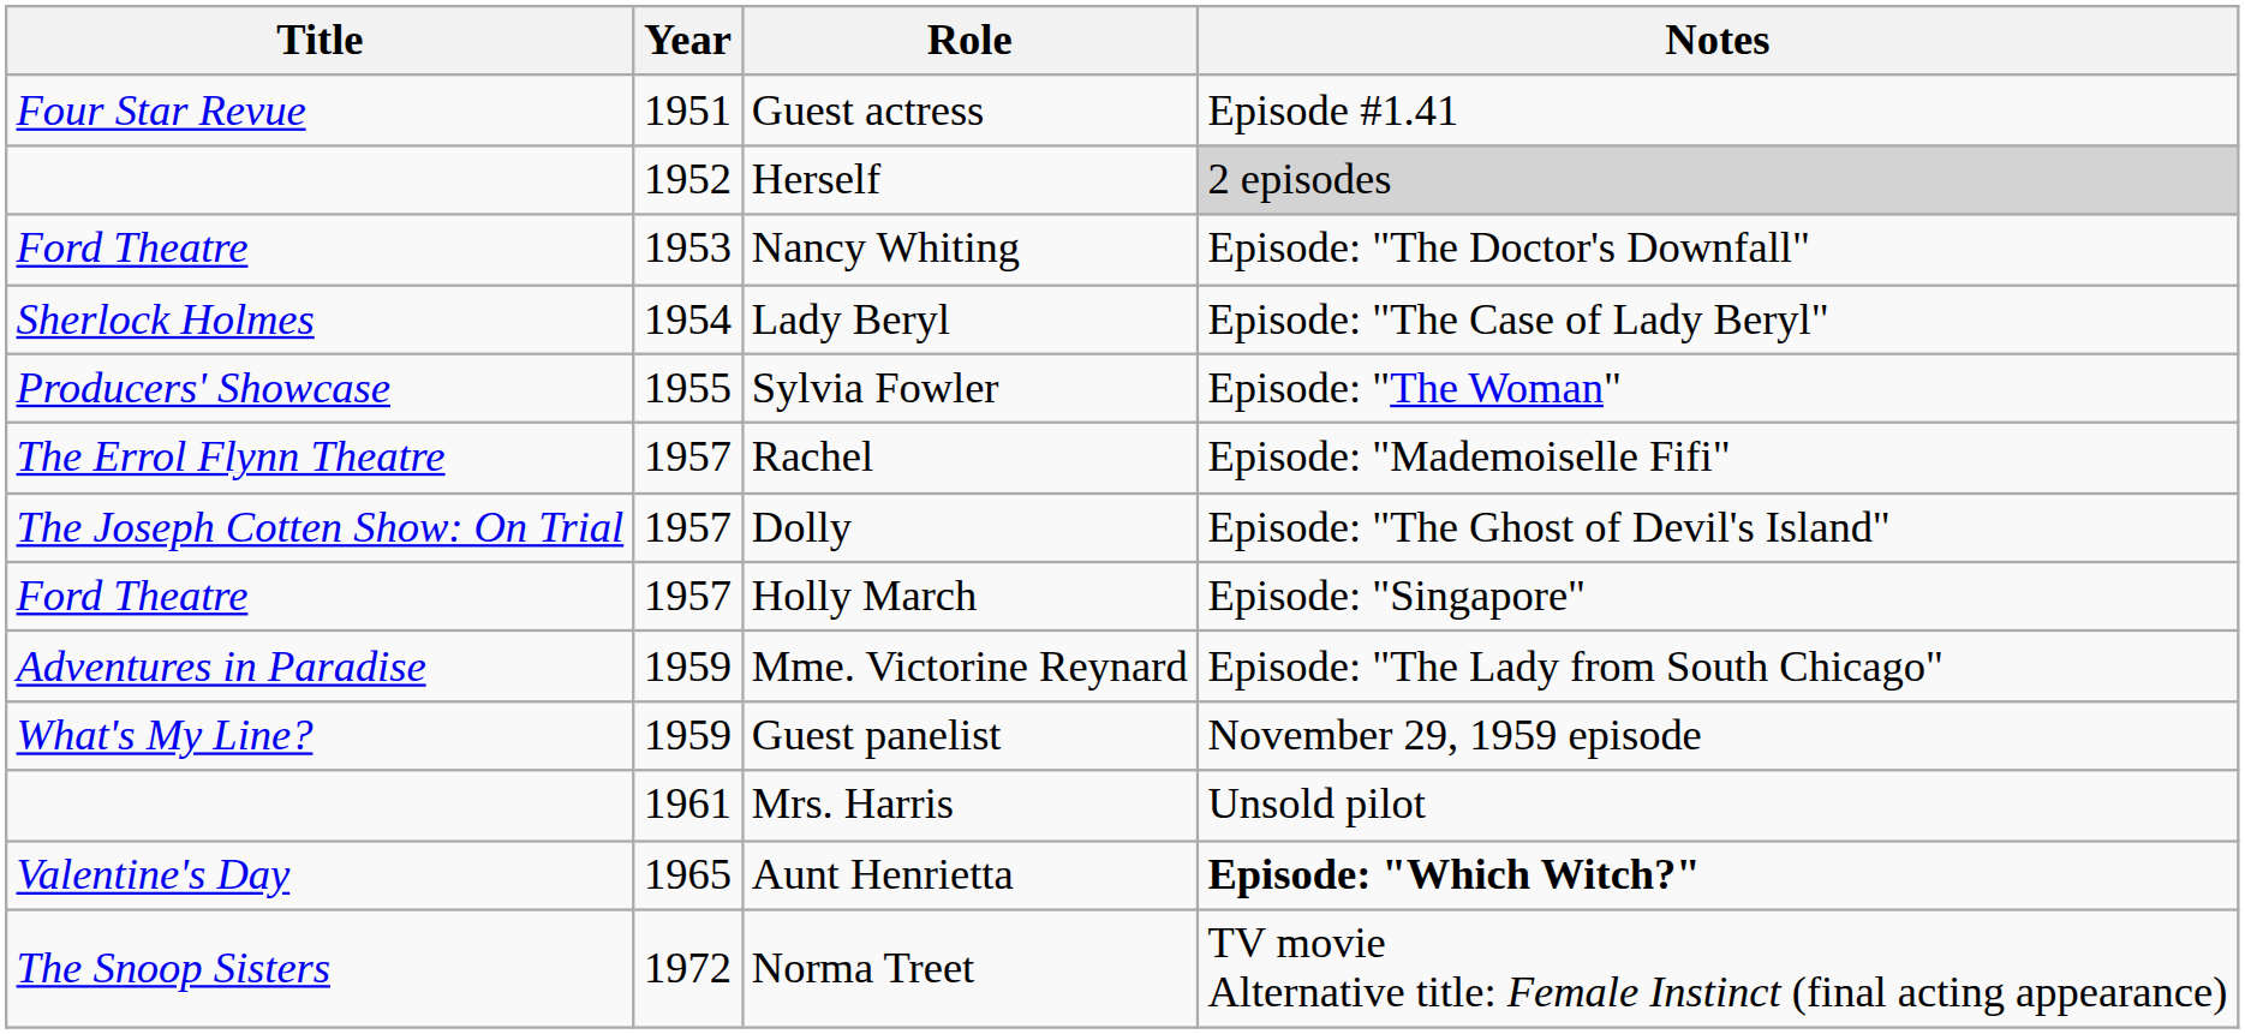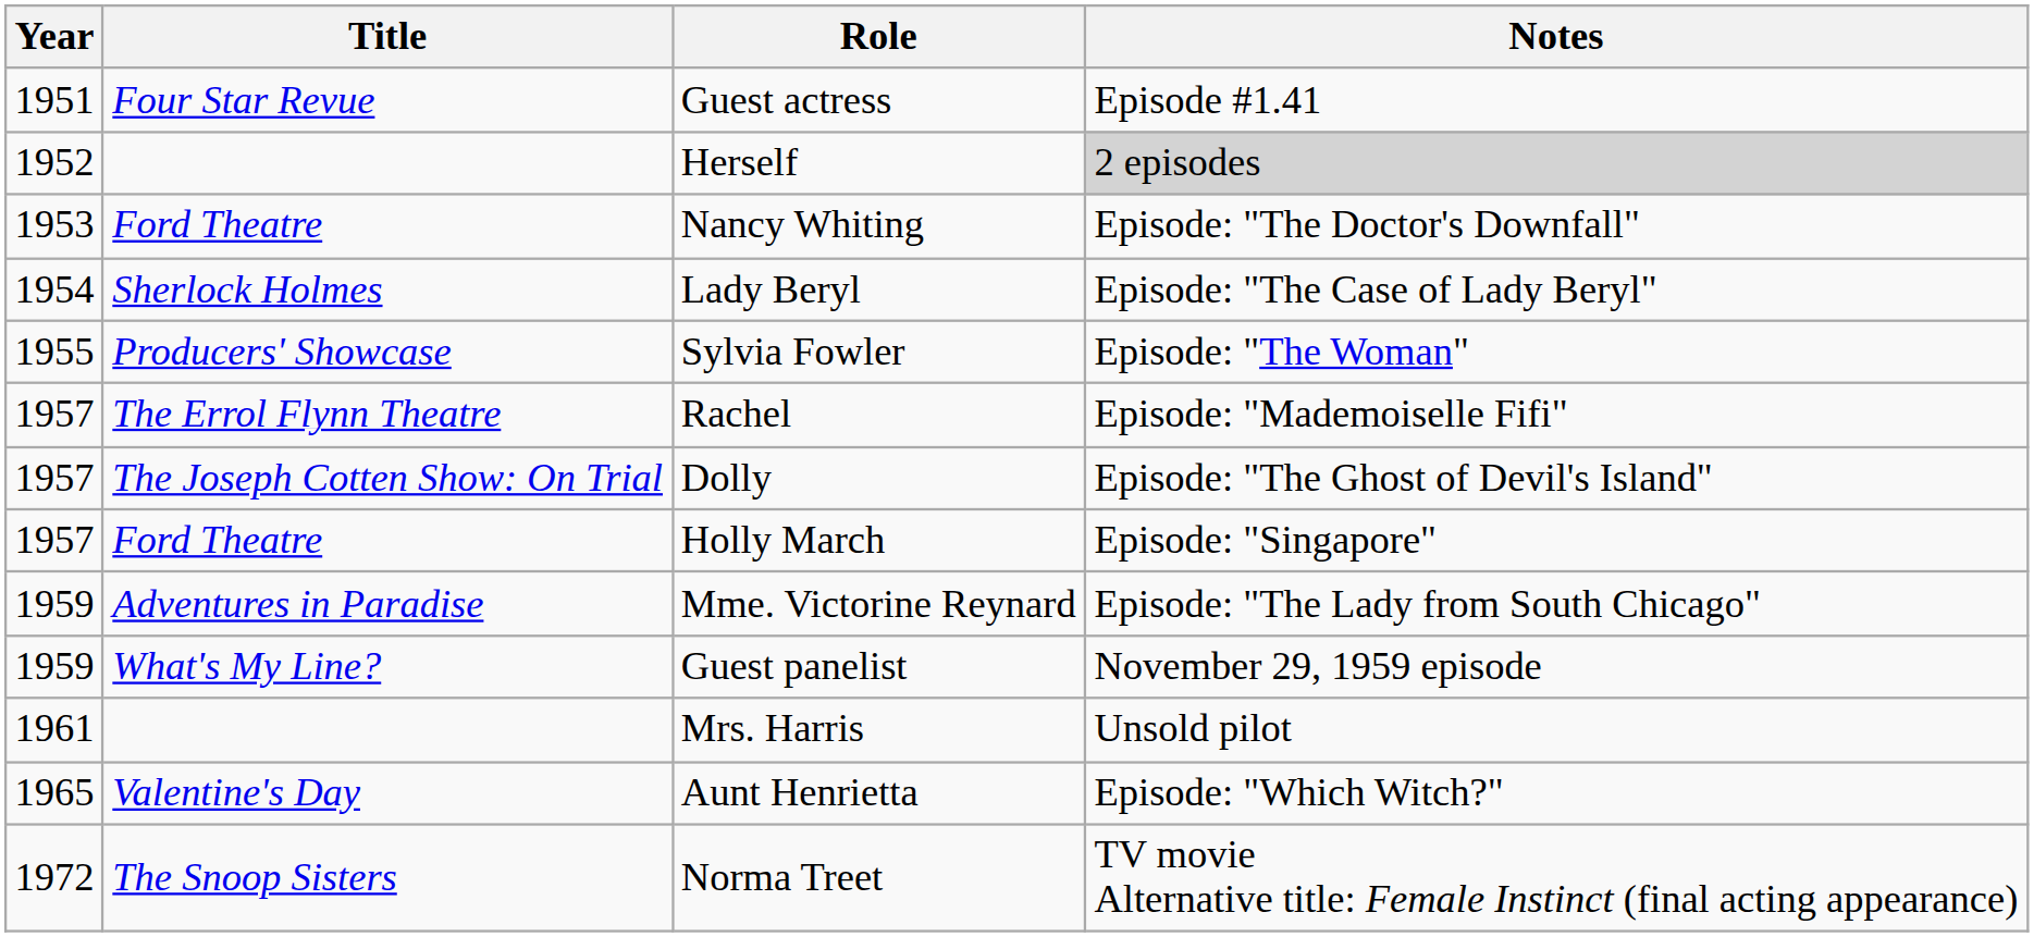columns swapped: Year <-> Title
Aunt Henrietta | Notes: bold -> normal
